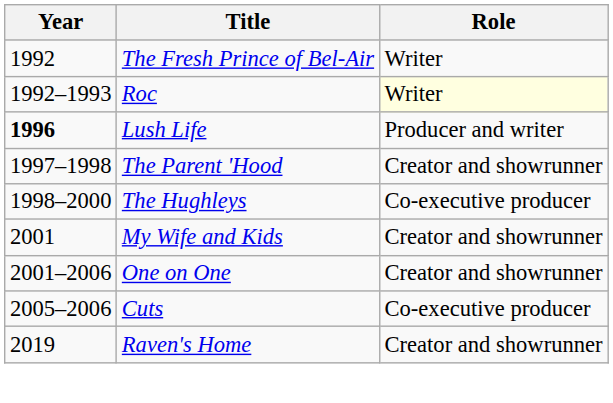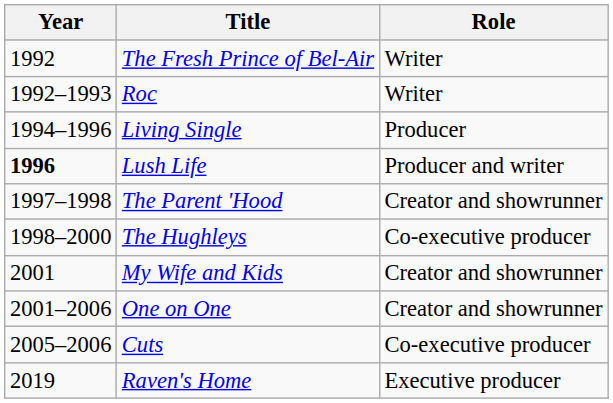Roc | Role: lightyellow background -> no background
+ row: 1994–1996 | Living Single | Producer
Raven's Home | Role: Creator and showrunner -> Executive producer
